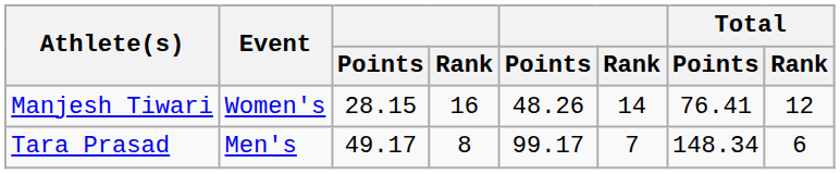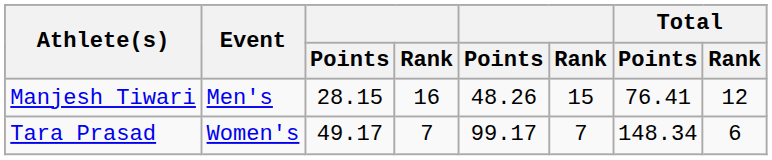Manjesh Tiwari | Event: Women's -> Men's
Manjesh Tiwari | column 6: 14 -> 15
Tara Prasad | Event: Men's -> Women's
Tara Prasad | column 4: 8 -> 7
